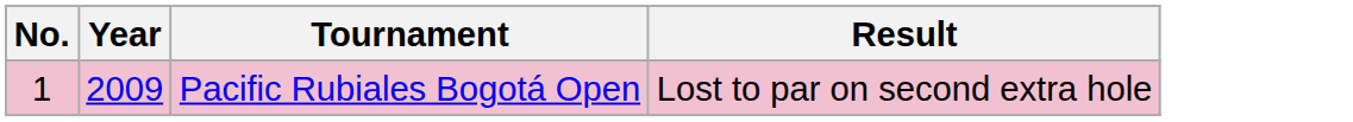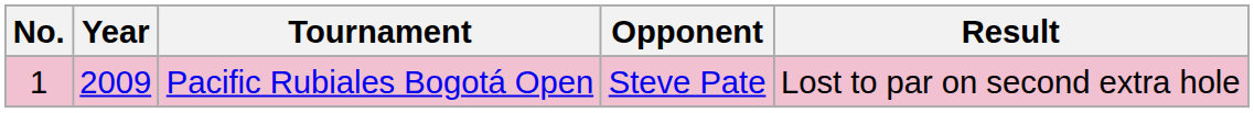+ column: Opponent | Steve Pate
